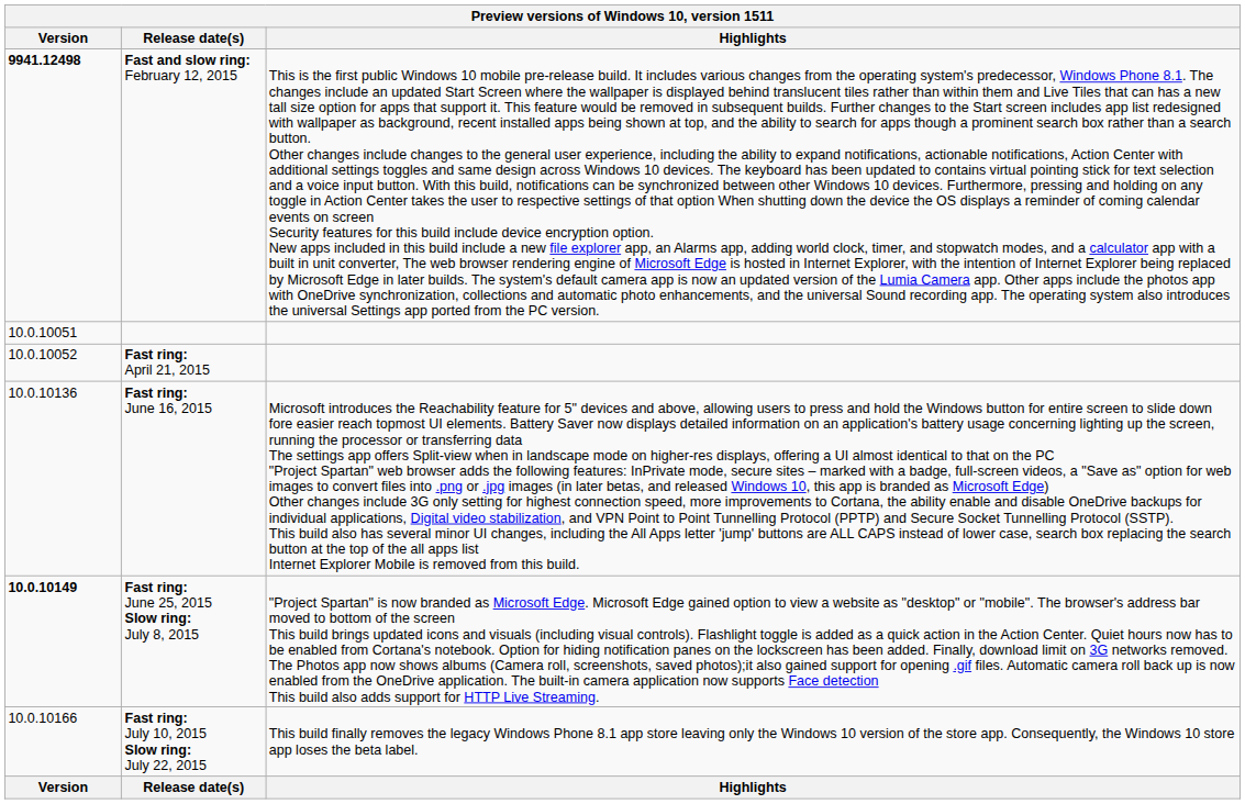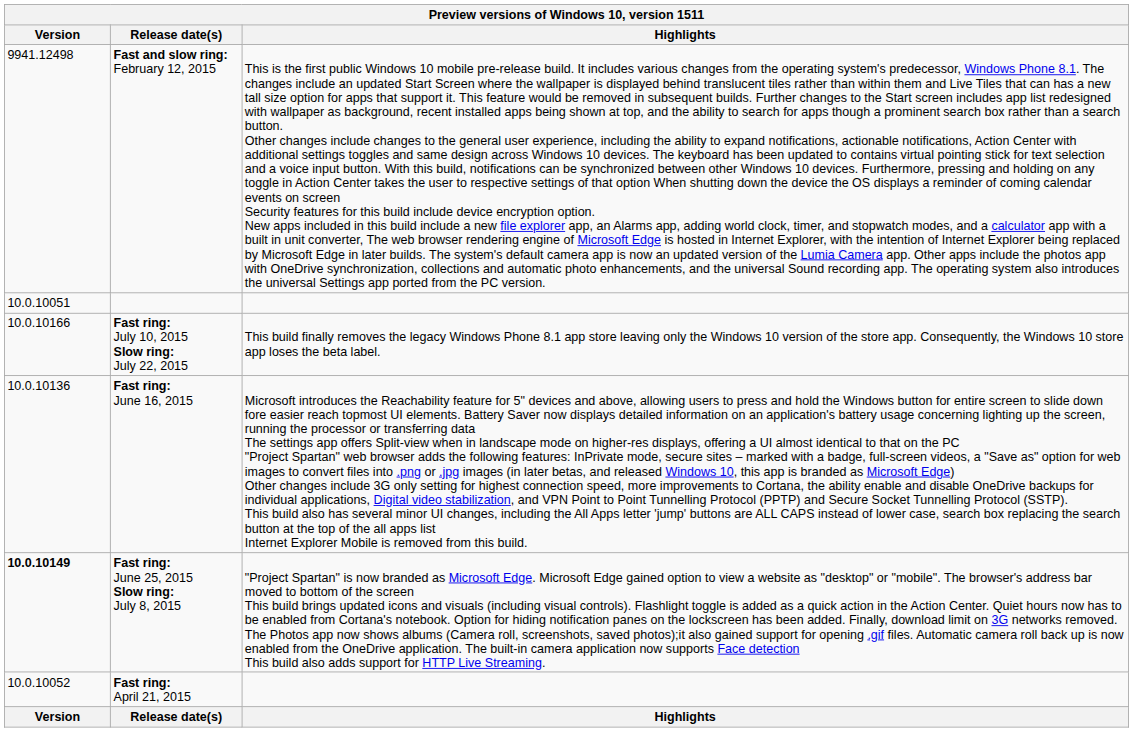Fast and slow ring: February 12, 2015 | Version: bold -> normal
rows swapped: Fast ring: April 21, 2015 <-> Fast ring: July 10, 2015 Slow ring: July 22, 2015
